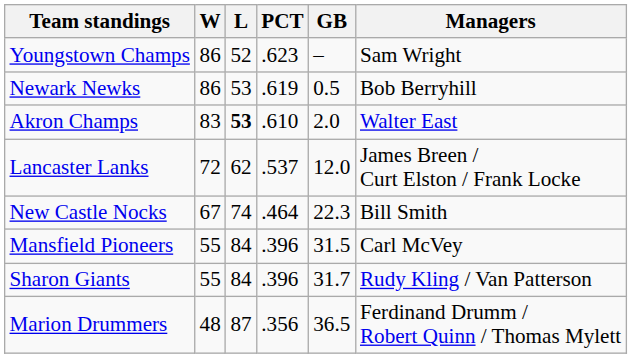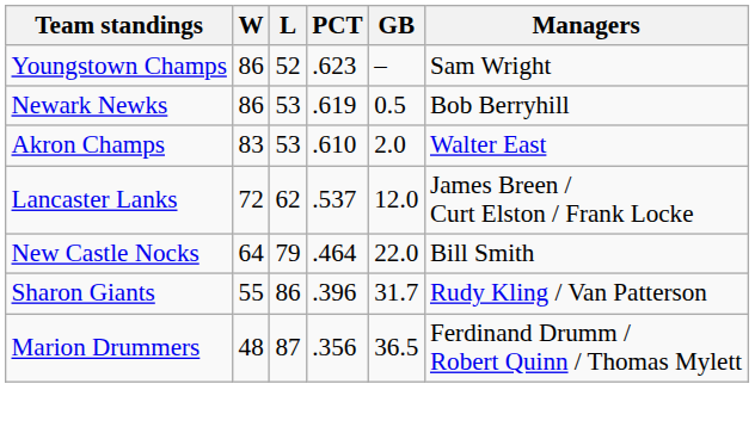Akron Champs | L: bold -> normal
New Castle Nocks | W: 67 -> 64
New Castle Nocks | L: 74 -> 79
New Castle Nocks | GB: 22.3 -> 22.0
- row: Mansfield Pioneers | 55 | 84 | .396 | 31.5 | Carl McVey
Sharon Giants | L: 84 -> 86
